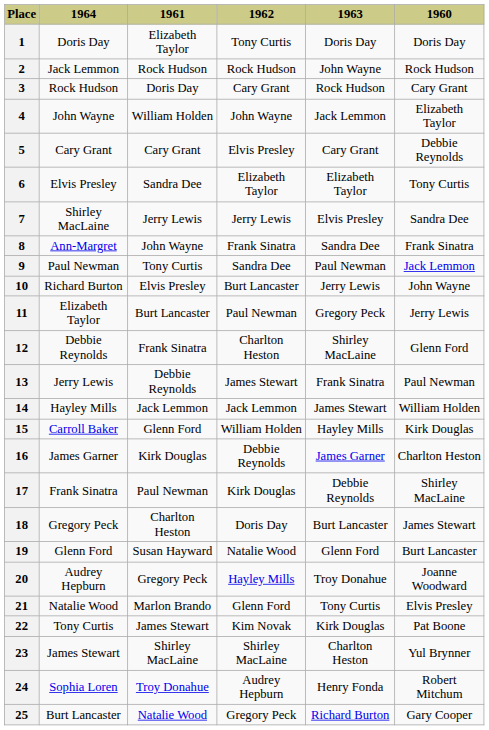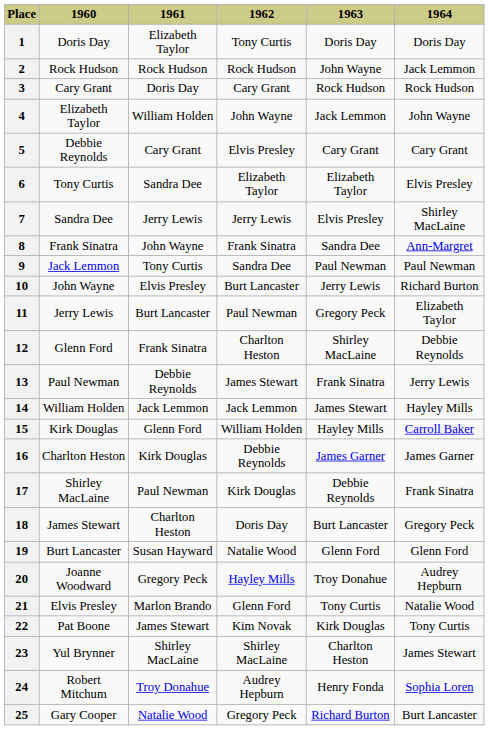columns swapped: 1960 <-> 1964
